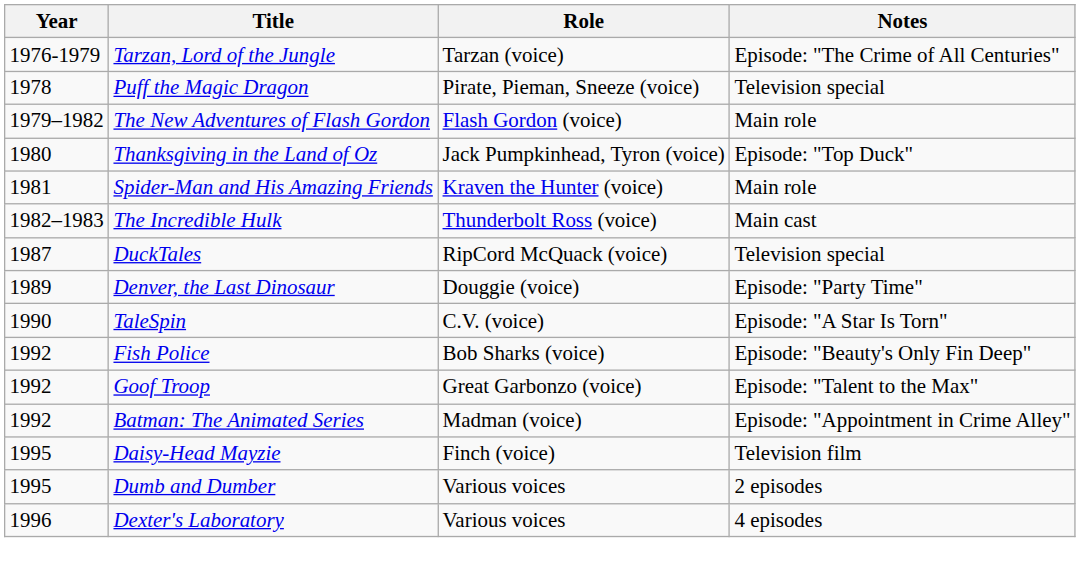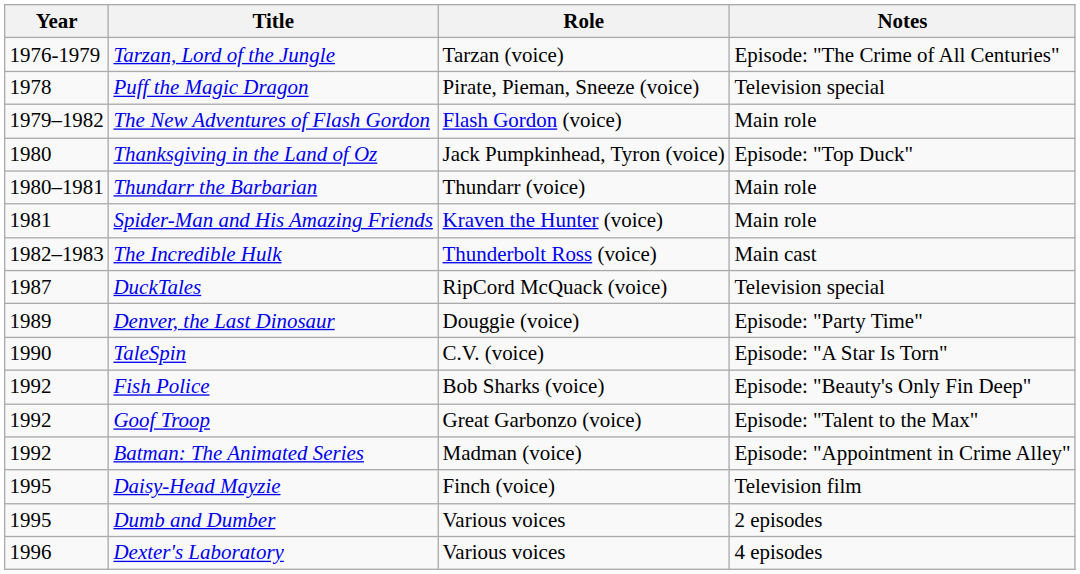+ row: 1980–1981 | Thundarr the Barbarian | Thundarr (voice) | Main role
